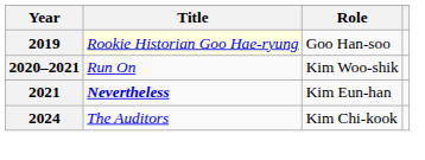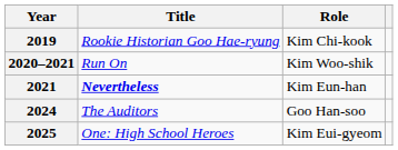2019 | Title: lightyellow background -> no background
2019 | Role: Goo Han-soo -> Kim Chi-kook
2024 | Role: Kim Chi-kook -> Goo Han-soo
+ row: 2025 | One: High School Heroes | Kim Eui-gyeom
